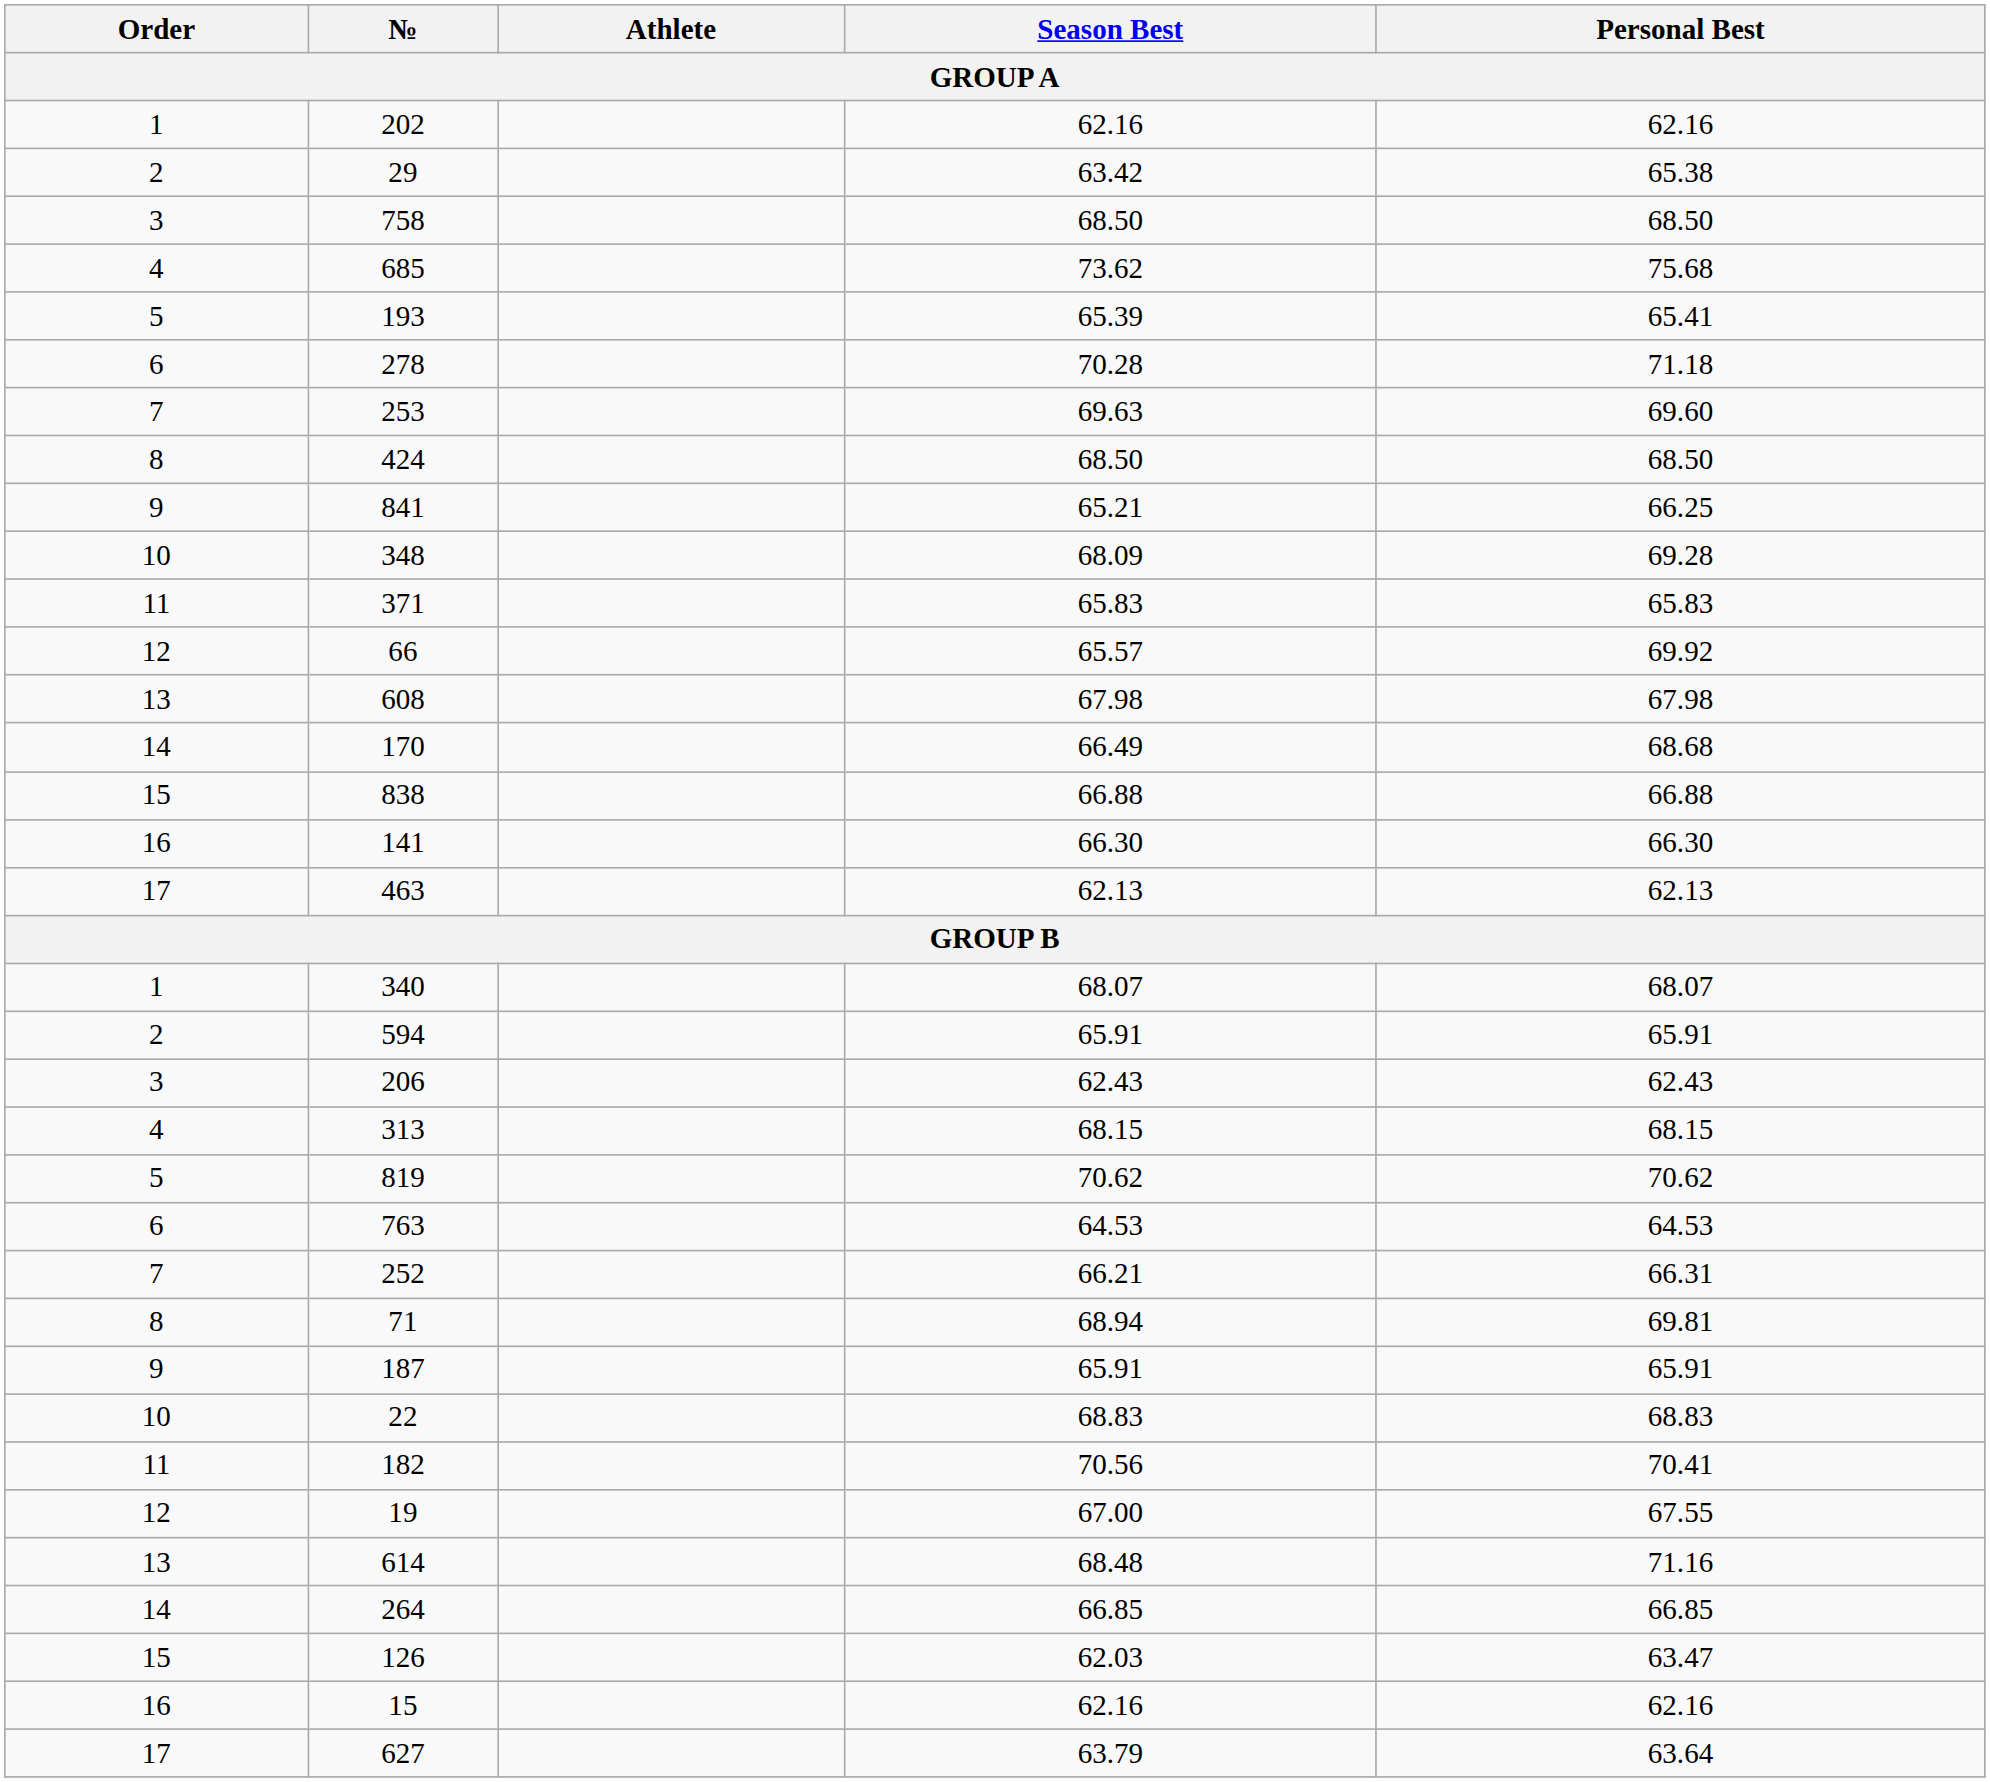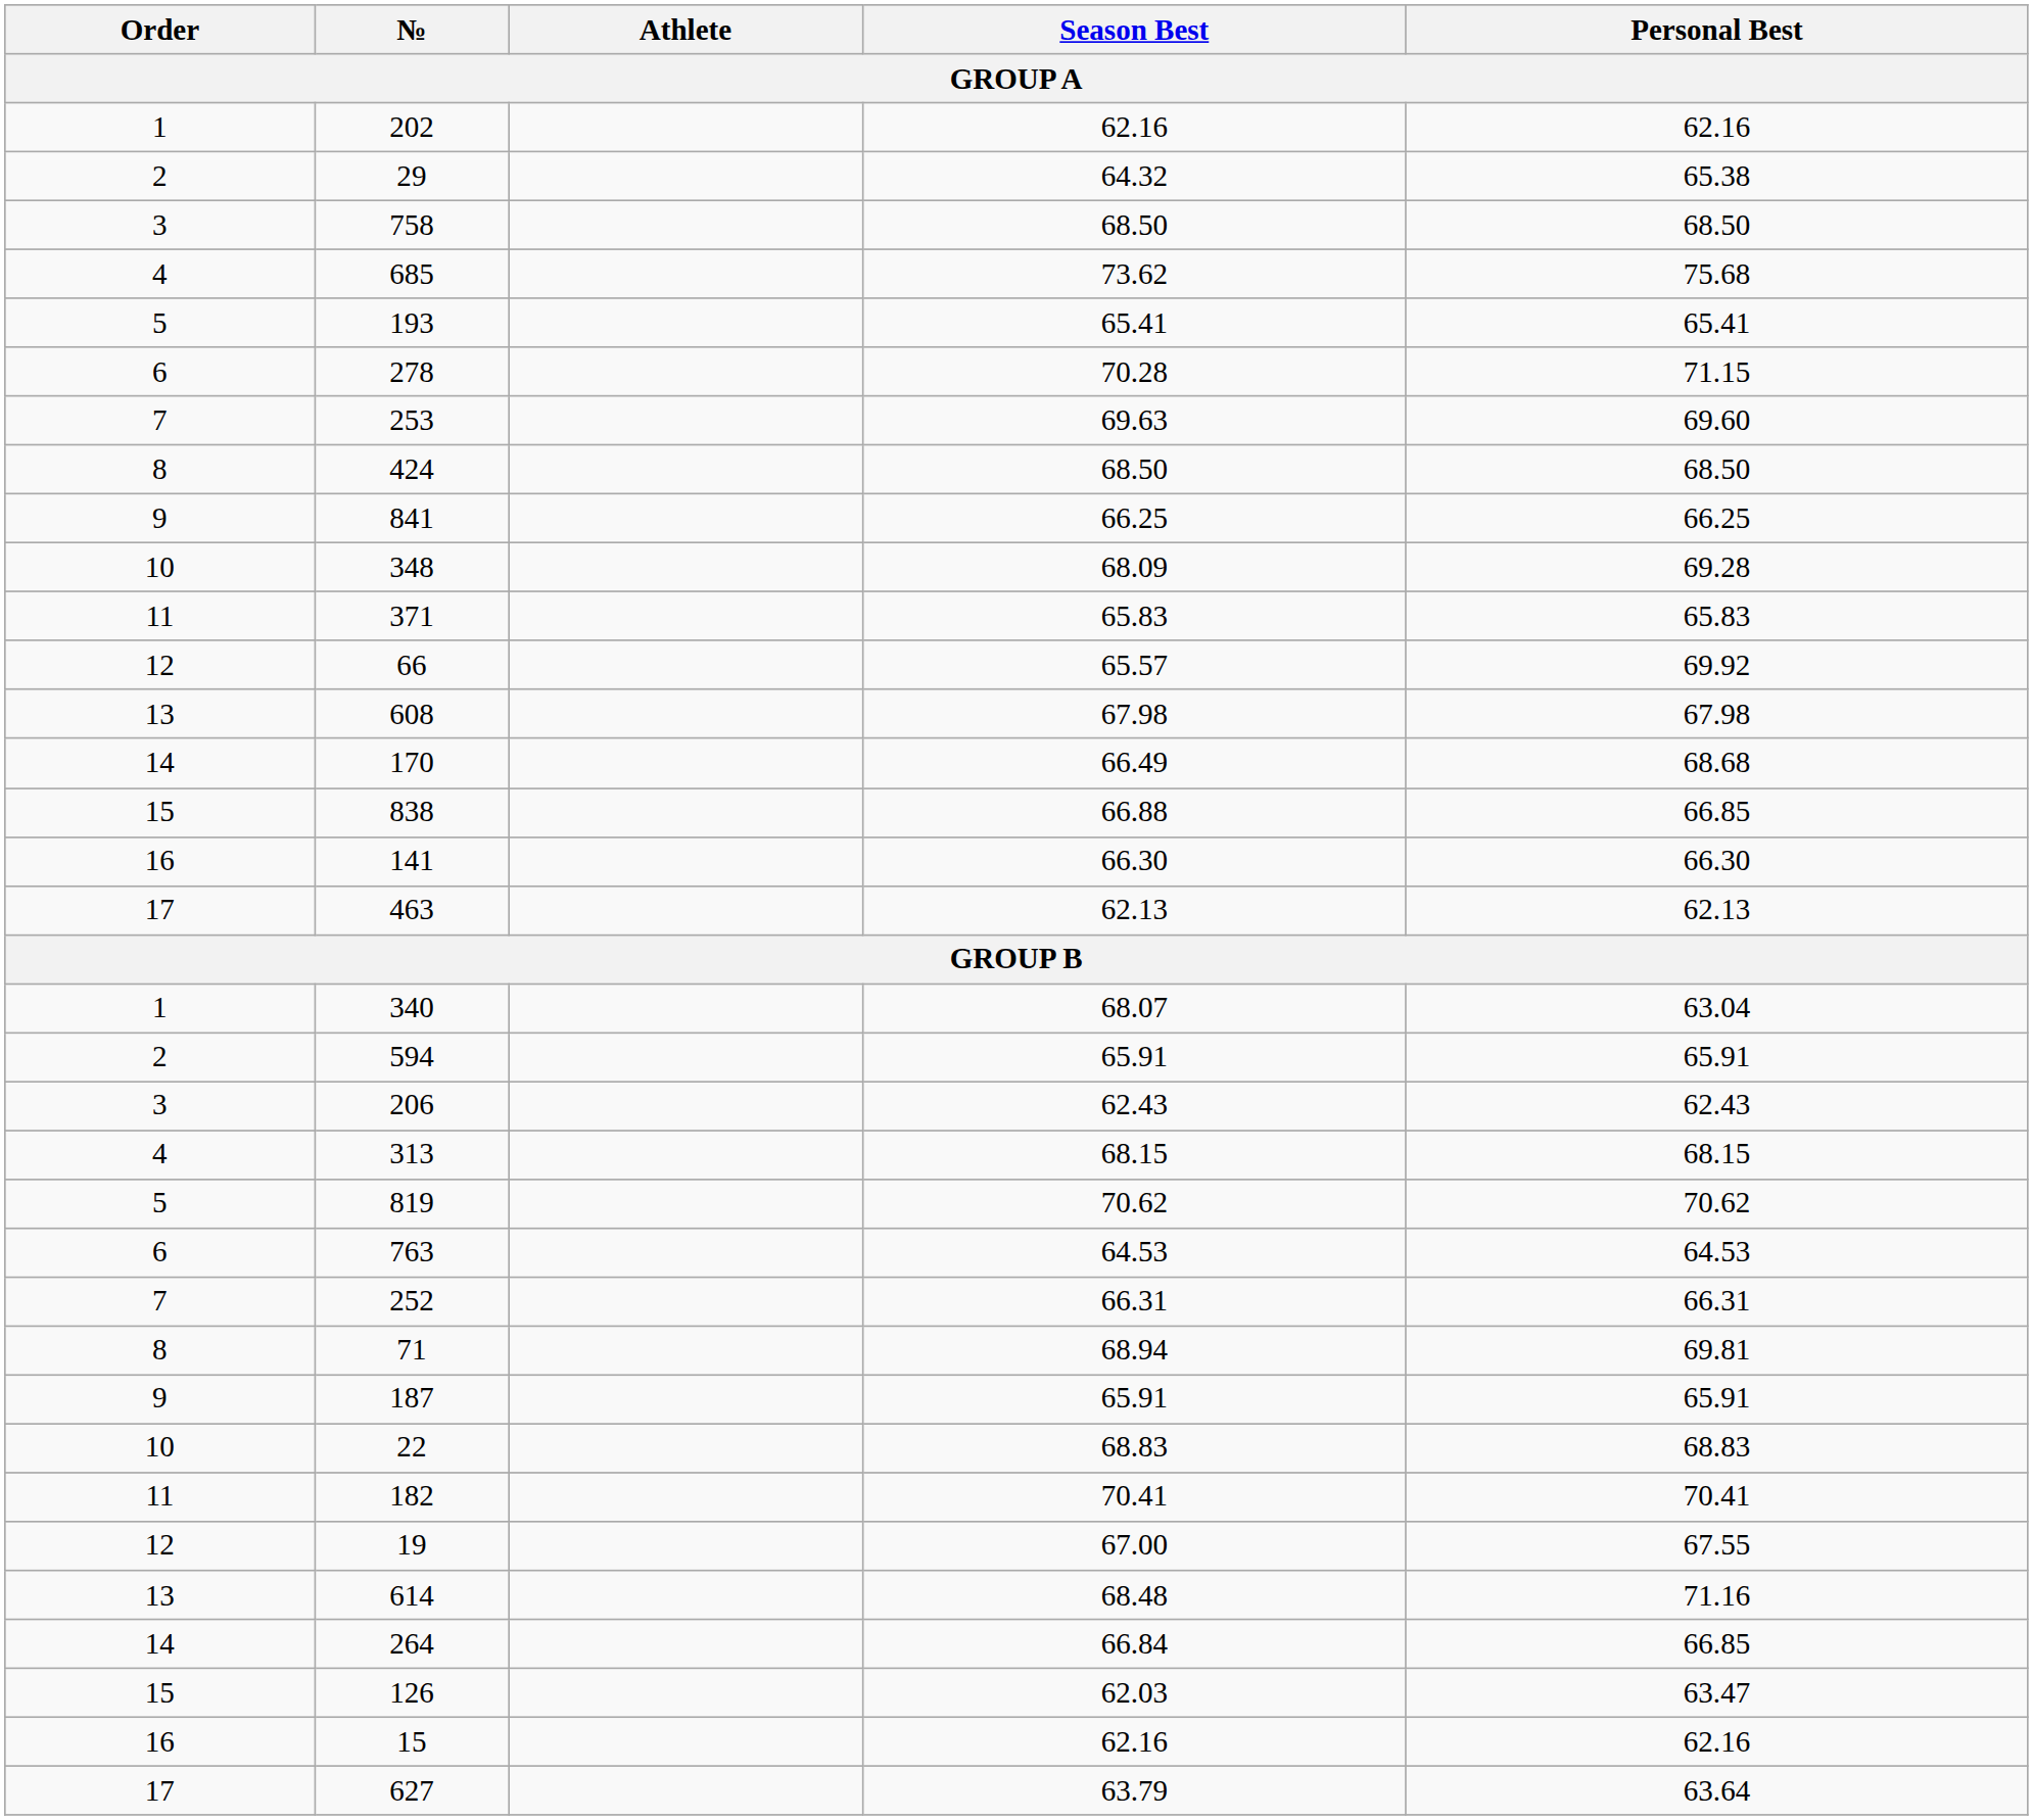29 | Season Best: 63.42 -> 64.32
193 | Season Best: 65.39 -> 65.41
278 | Personal Best: 71.18 -> 71.15
841 | Season Best: 65.21 -> 66.25
838 | Personal Best: 66.88 -> 66.85
340 | Personal Best: 68.07 -> 63.04
252 | Season Best: 66.21 -> 66.31
182 | Season Best: 70.56 -> 70.41
264 | Season Best: 66.85 -> 66.84
